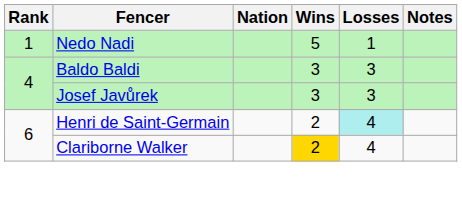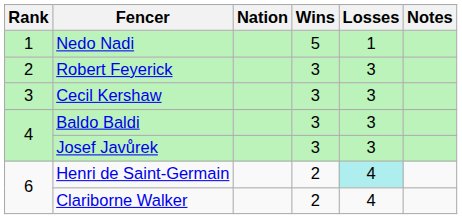+ row: 2 | Robert Feyerick | 3 | 3
+ row: 3 | Cecil Kershaw | 3 | 3
Clariborne Walker | Wins: gold background -> no background
